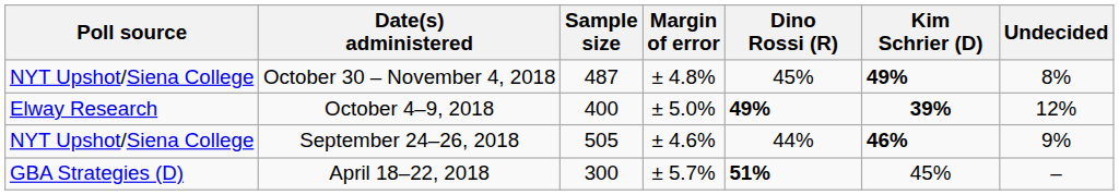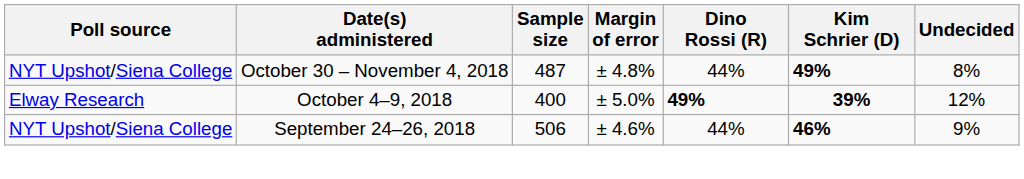October 30 – November 4, 2018 | Dino Rossi (R): 45% -> 44%
September 24–26, 2018 | Sample size: 505 -> 506
- row: GBA Strategies (D) | April 18–22, 2018 | 300 | ± 5.7% | 51% | 45% | –
